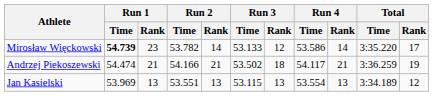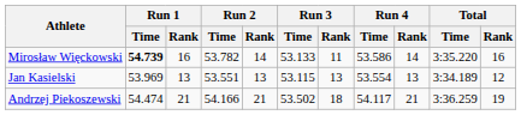Mirosław Więckowski | Run 1 / Rank: 23 -> 16
Mirosław Więckowski | Run 3 / Rank: 12 -> 11
Mirosław Więckowski | Total / Rank: 17 -> 16
rows swapped: Andrzej Piekoszewski <-> Jan Kasielski
